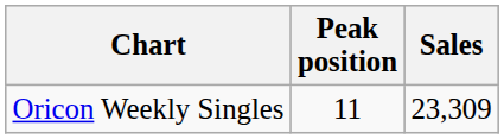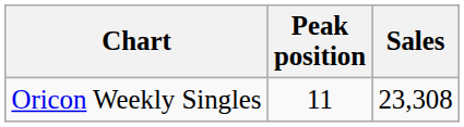Oricon Weekly Singles | Sales: 23,309 -> 23,308
